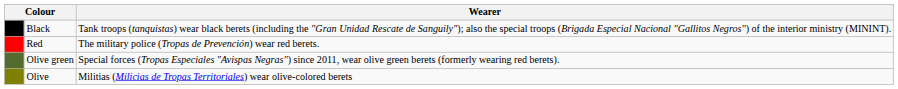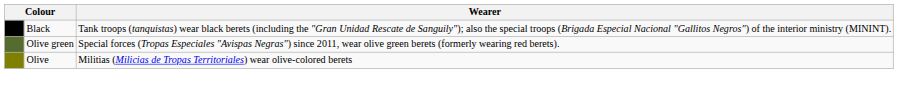- row: Red | The military police (Tropas de Prevención) wear red berets.
